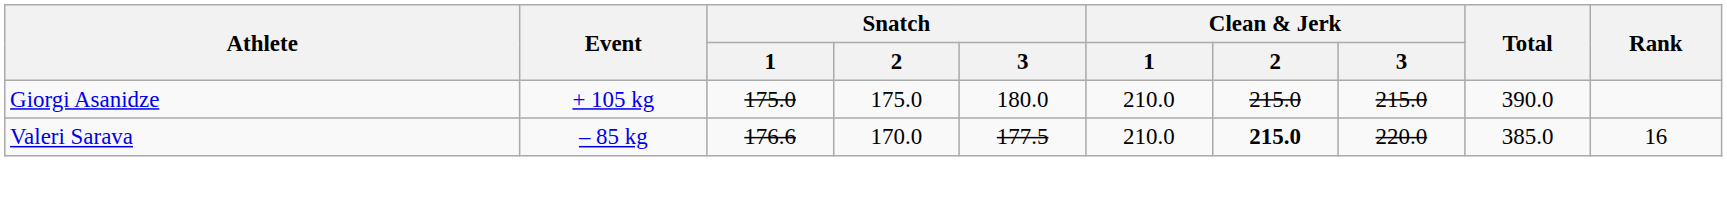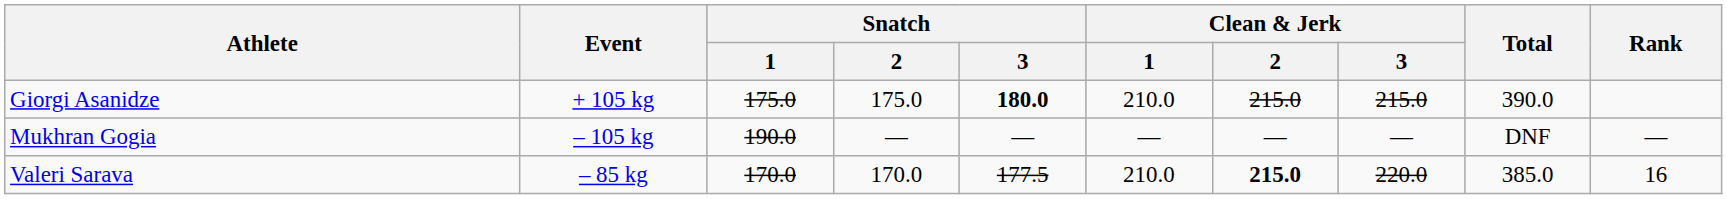Giorgi Asanidze | Snatch / 3: normal -> bold
+ row: Mukhran Gogia | – 105 kg | 190.0 | — | — | — | — | — | DNF | —
Valeri Sarava | Snatch / 1: 176.6 -> 170.0
